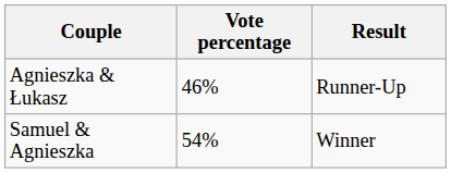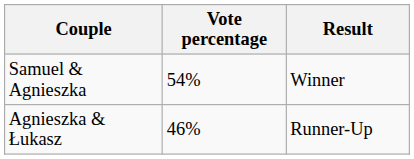rows swapped: Agnieszka & Łukasz <-> Samuel & Agnieszka
